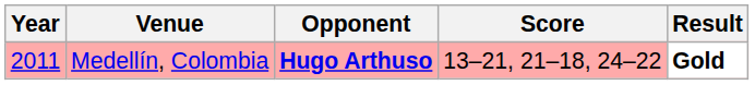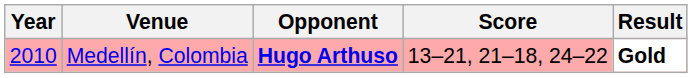Medellín, Colombia | Year: 2011 -> 2010
